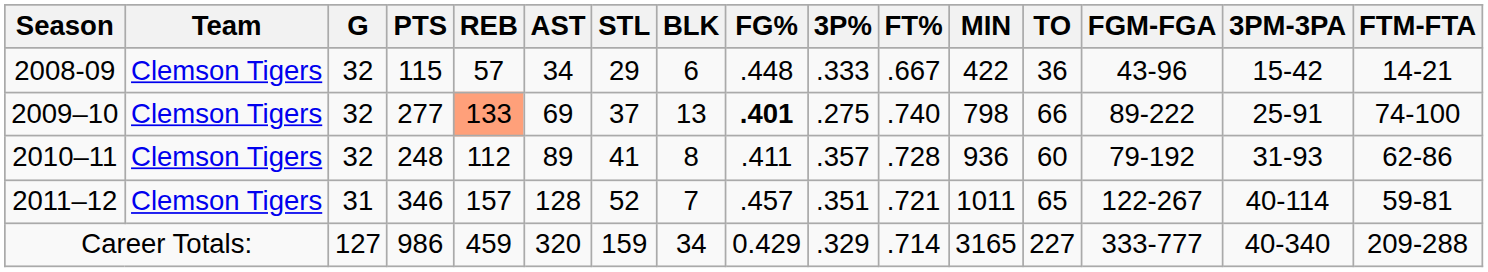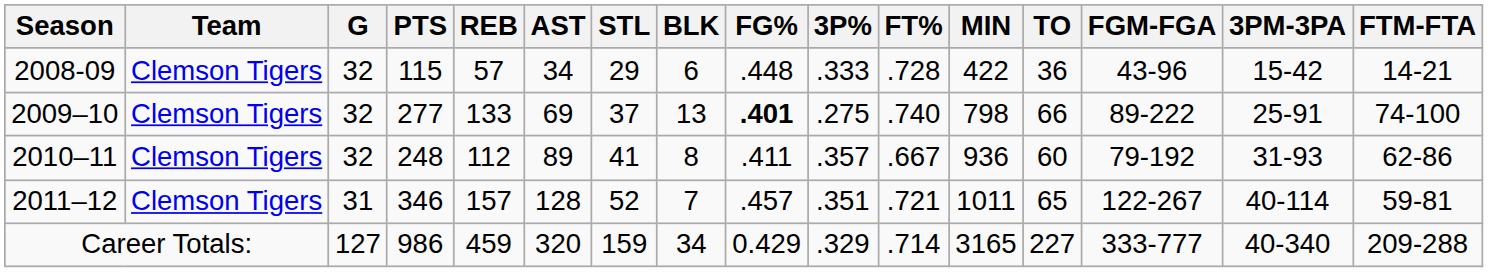2008-09 | FT%: .667 -> .728
2009–10 | REB: lightsalmon background -> no background
2010–11 | FT%: .728 -> .667
